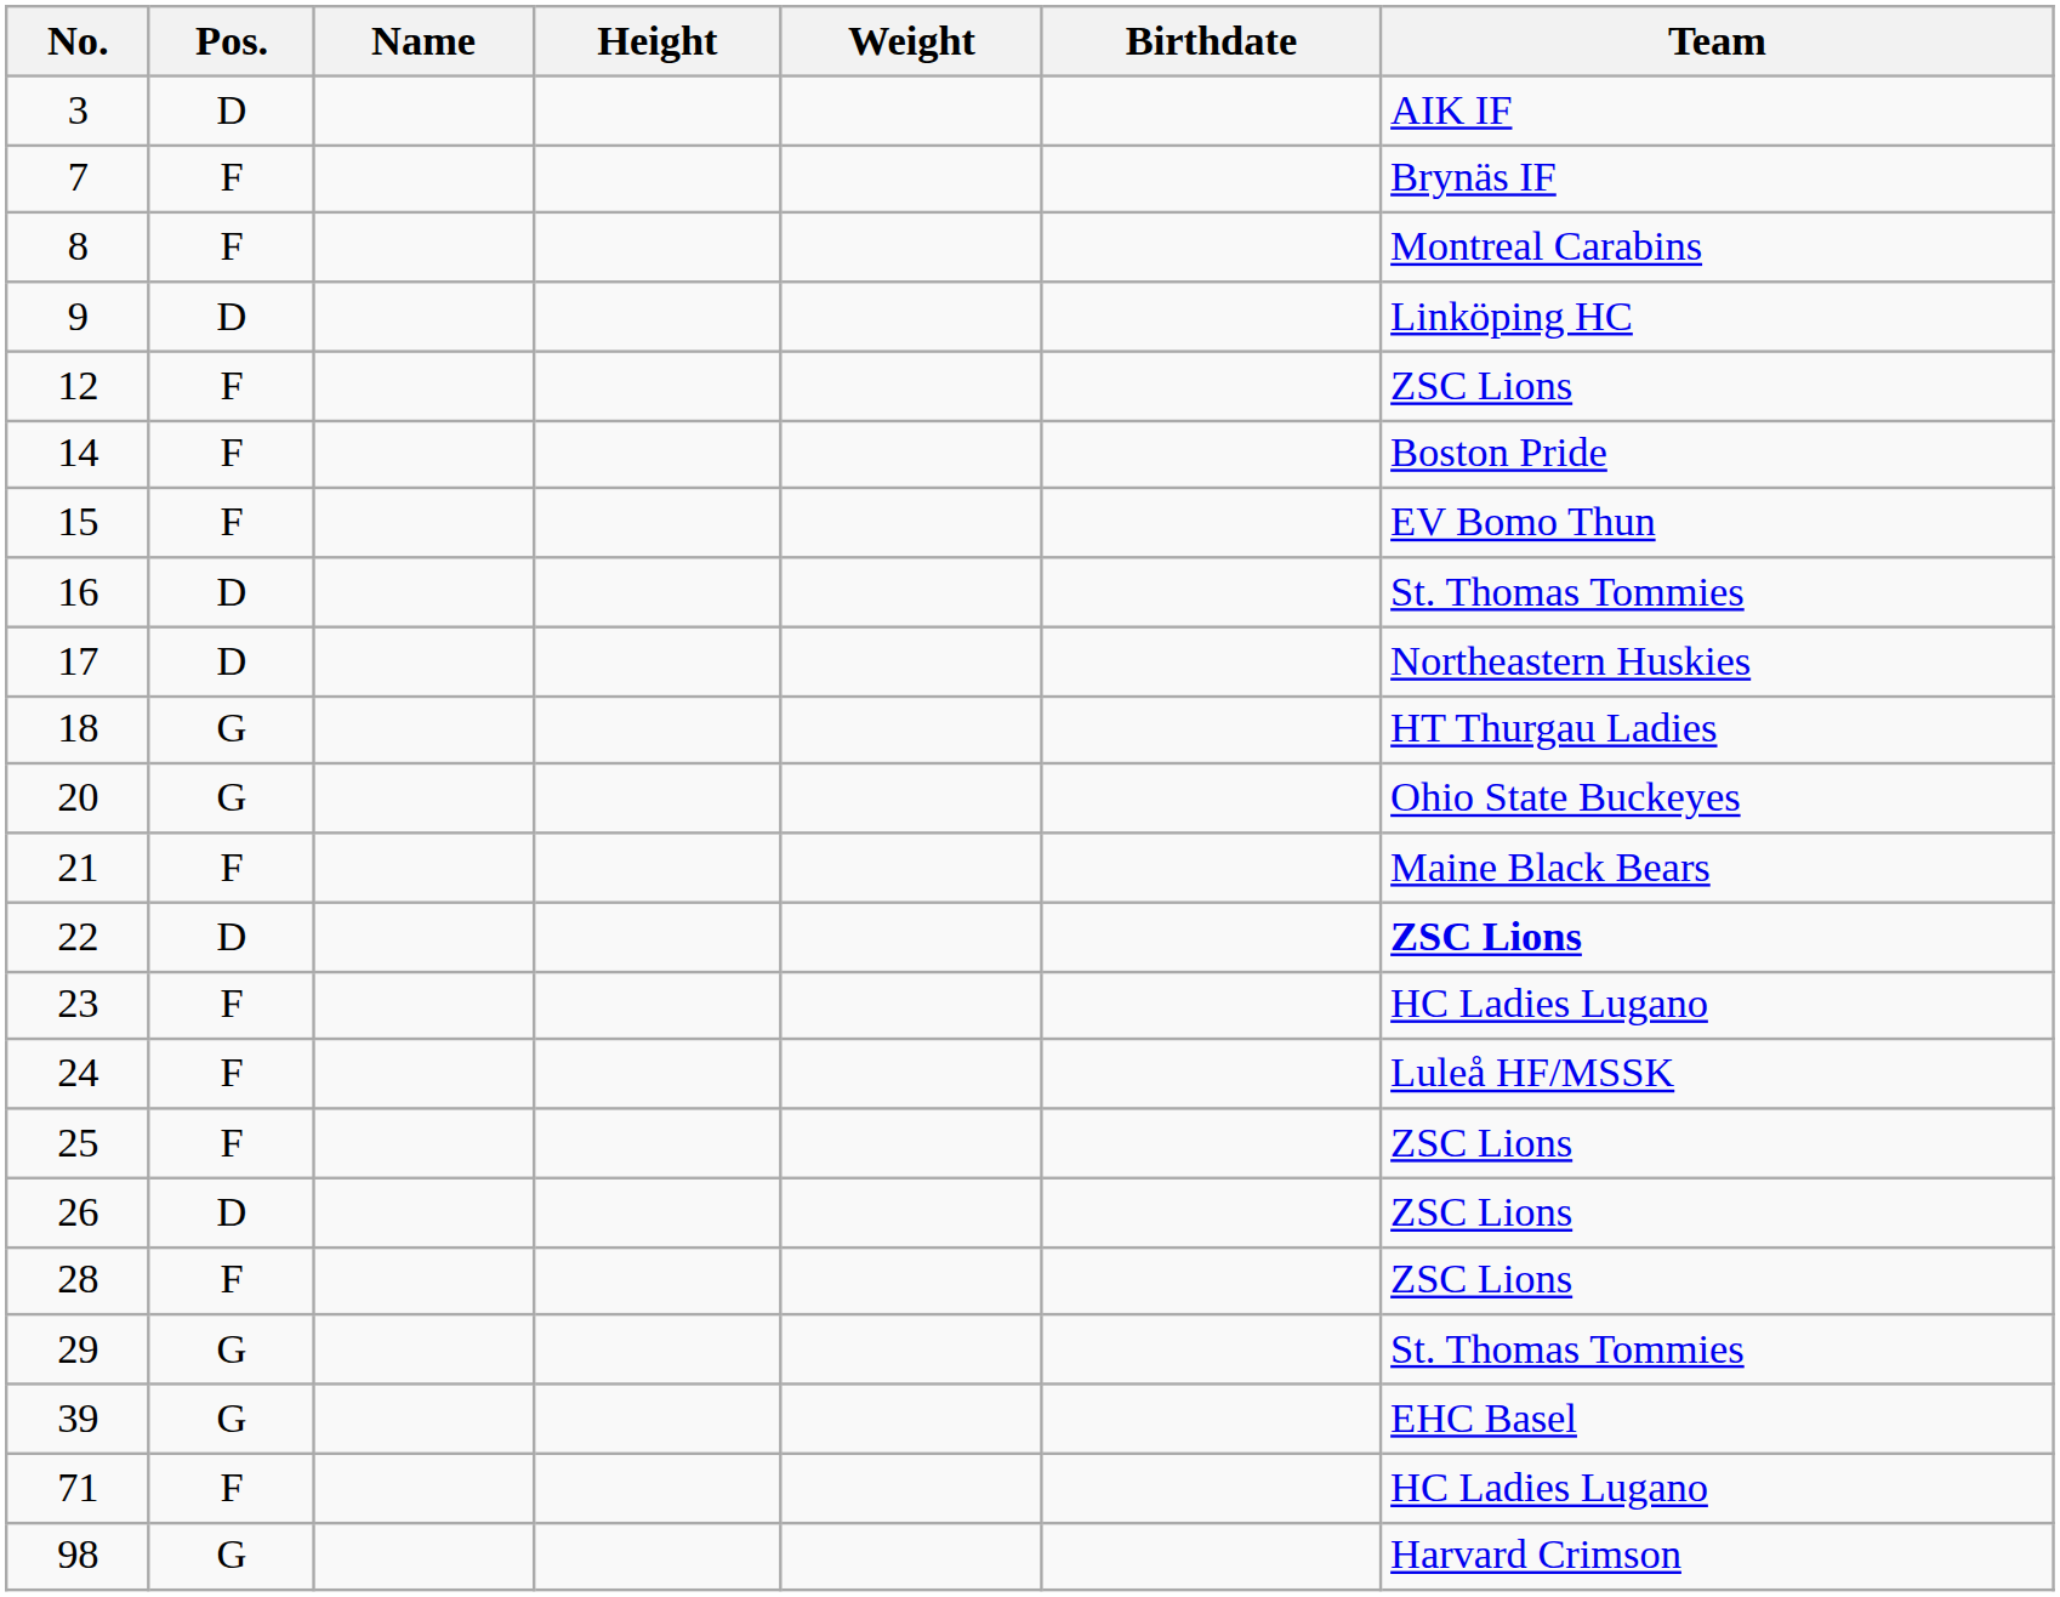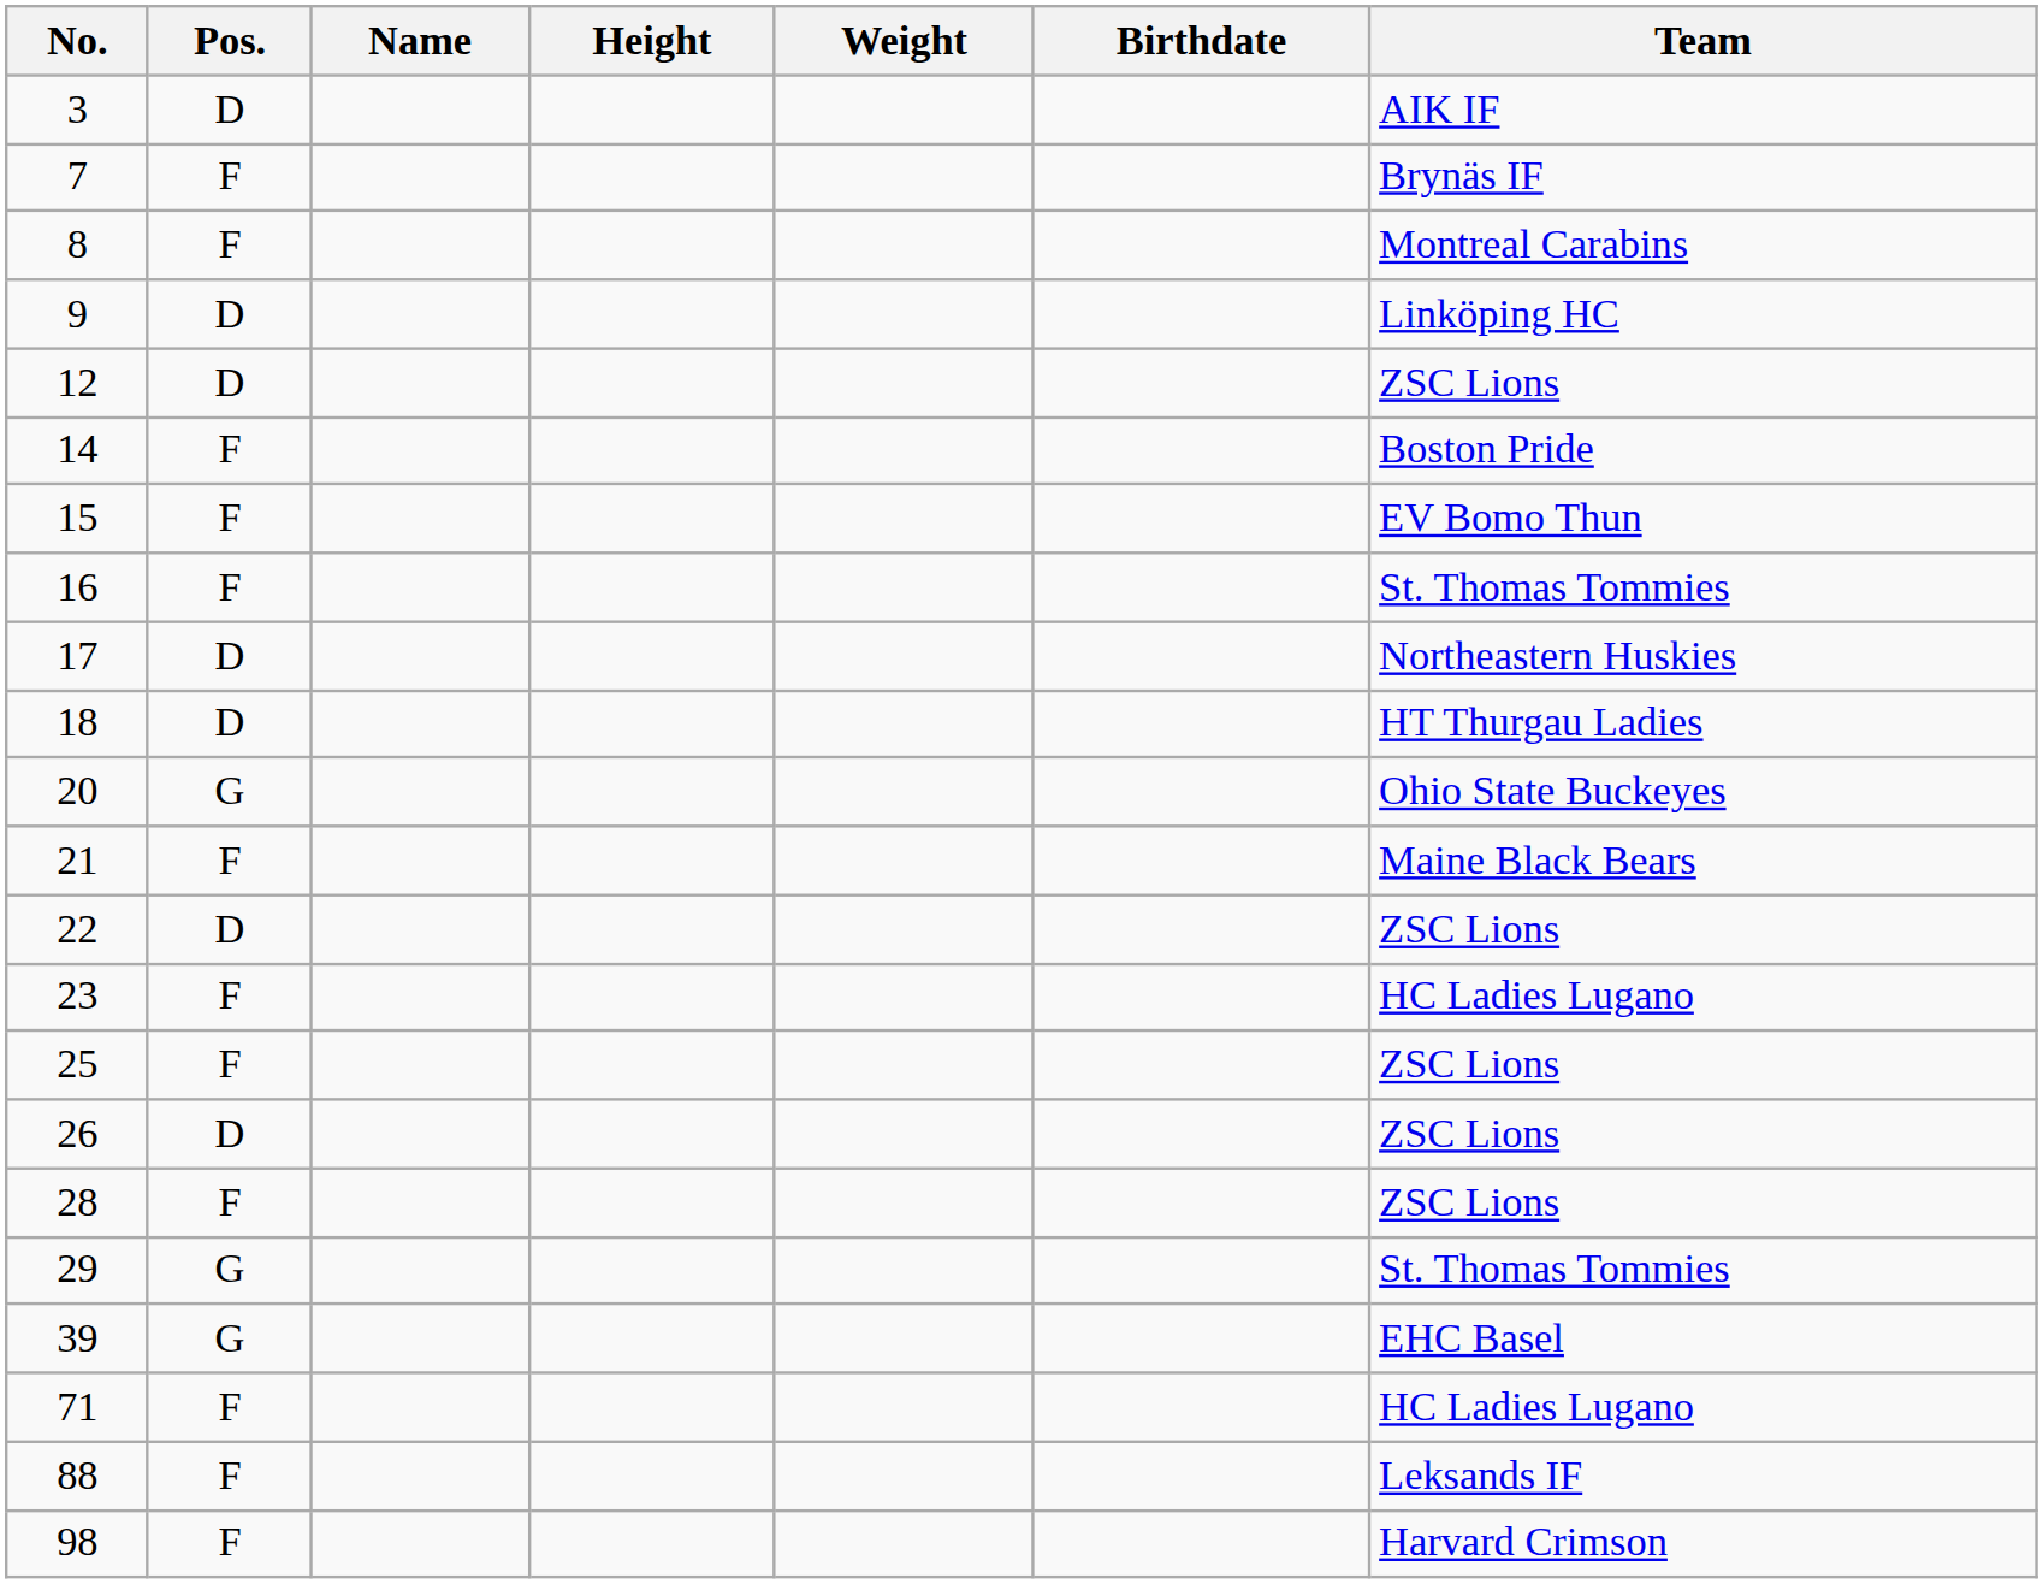12 | Pos.: F -> D
16 | Pos.: D -> F
18 | Pos.: G -> D
22 | Team: bold -> normal
- row: 24 | F | Luleå HF/MSSK
+ row: 88 | F | Leksands IF
98 | Pos.: G -> F
